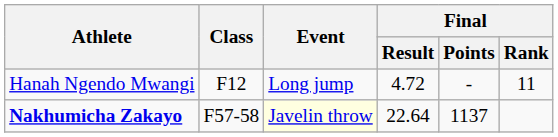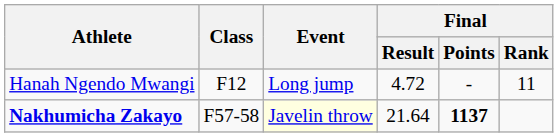Nakhumicha Zakayo | Final / Result: 22.64 -> 21.64
Nakhumicha Zakayo | Final / Points: normal -> bold
